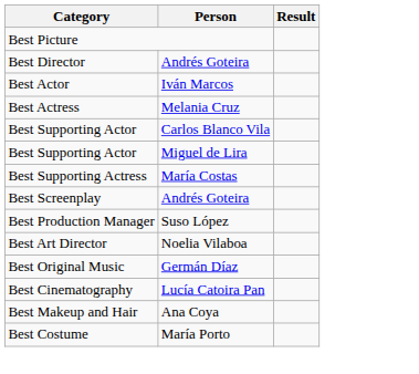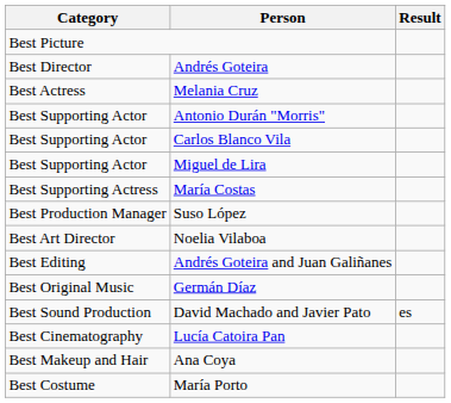- row: Best Actor | Iván Marcos
+ row: Best Supporting Actor | Antonio Durán "Morris"
- row: Best Screenplay | Andrés Goteira
+ row: Best Editing | Andrés Goteira and Juan Galiñanes
+ row: Best Sound Production | David Machado and Javier Pato | es
